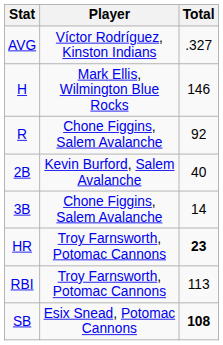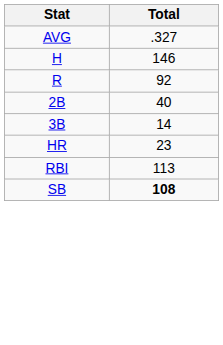- column: Player | Víctor Rodríguez, Kinston Indians | Mark Ellis, Wilmington Blue Rocks | Chone Figgins, Salem Avalanche | Kevin Burford, Salem Avalanche | Chone Figgins, Salem Avalanche | Troy Farnsworth, Potomac Cannons | Troy Farnsworth, Potomac Cannons | Esix Snead, Potomac Cannons
HR | Total: bold -> normal
